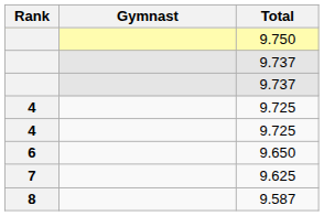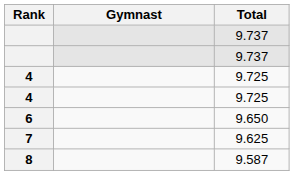- row: 9.750
